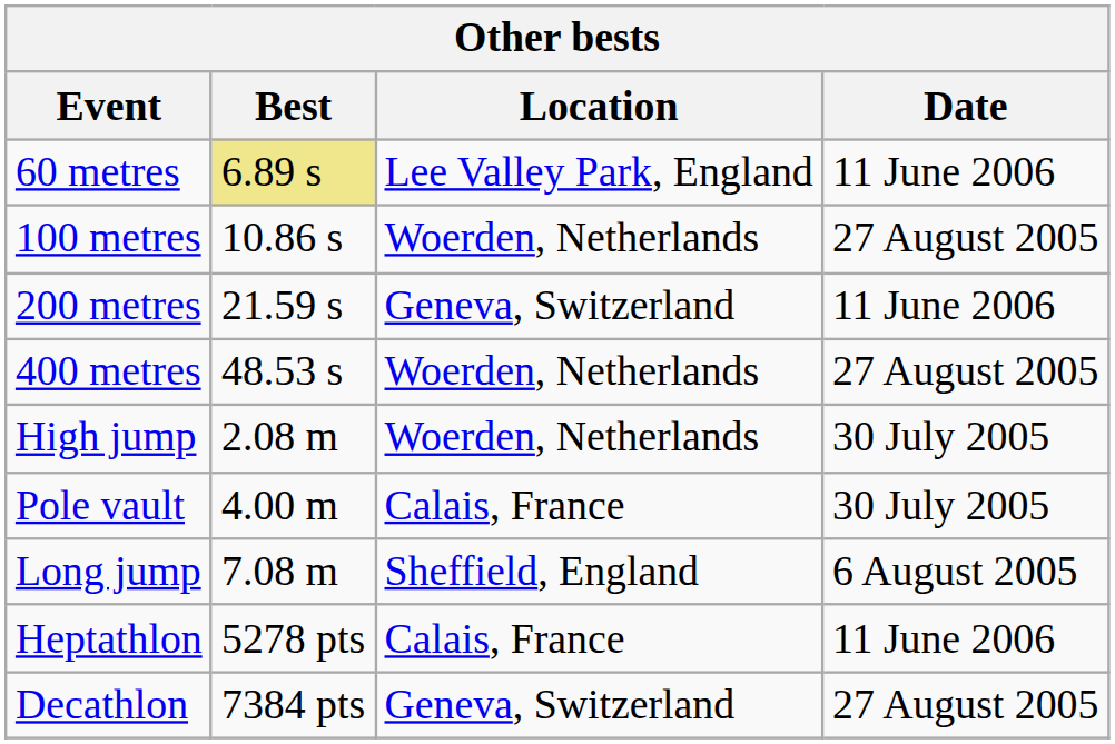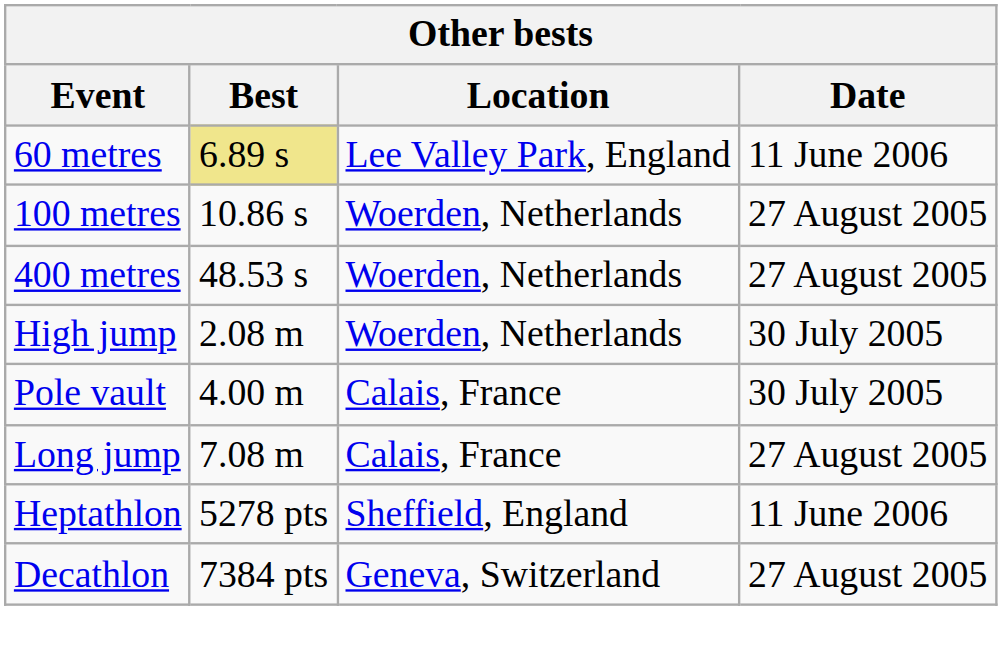- row: 200 metres | 21.59 s | Geneva, Switzerland | 11 June 2006
Long jump | Location: Sheffield, England -> Calais, France
Long jump | Date: 6 August 2005 -> 27 August 2005
Heptathlon | Location: Calais, France -> Sheffield, England
